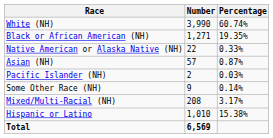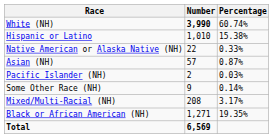White (NH) | Number: normal -> bold
rows swapped: Black or African American (NH) <-> Hispanic or Latino
